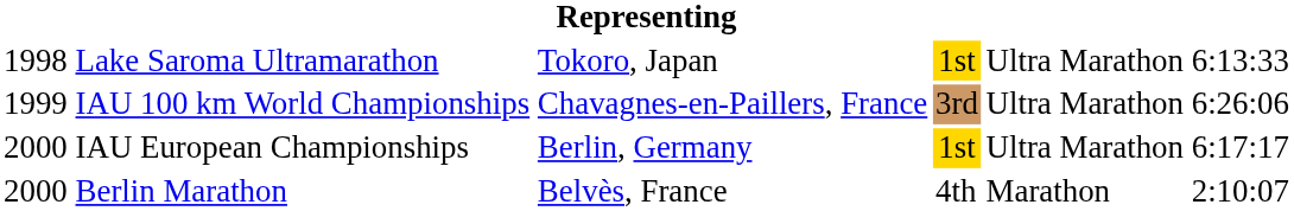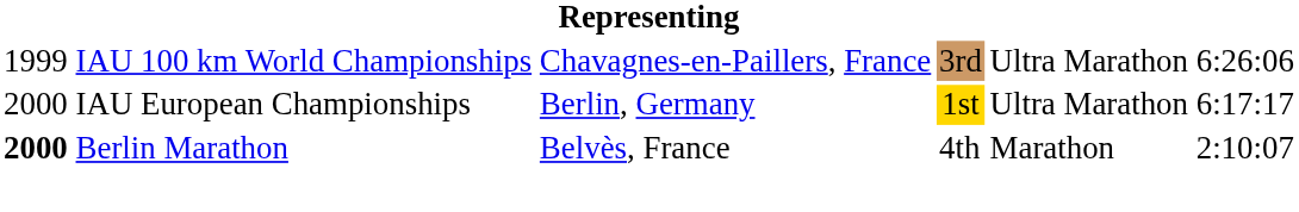- row: 1998 | Lake Saroma Ultramarathon | Tokoro, Japan | 1st | Ultra Marathon | 6:13:33
Berlin Marathon | column 1: normal -> bold
